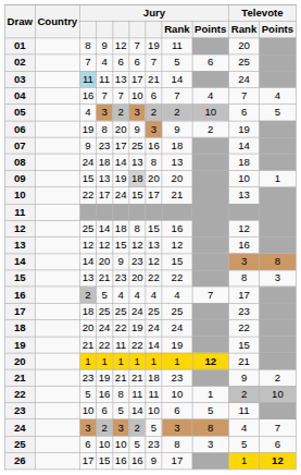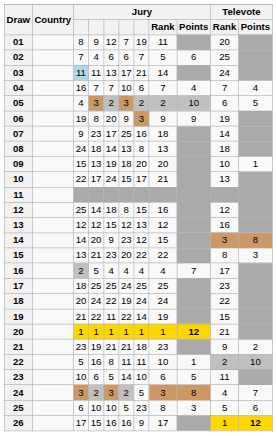06 | Jury / Points: 2 -> 9
09 | column 6: lightgrey background -> no background
